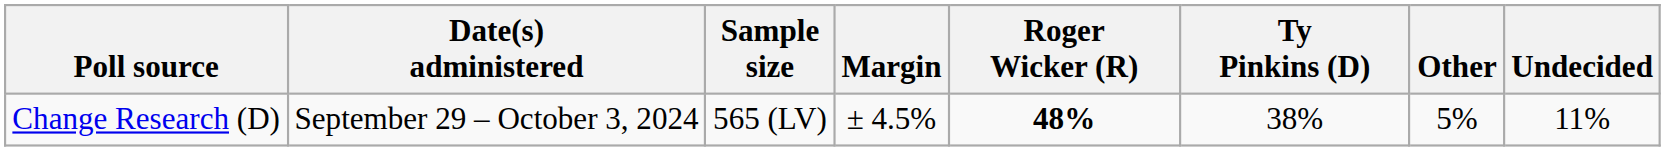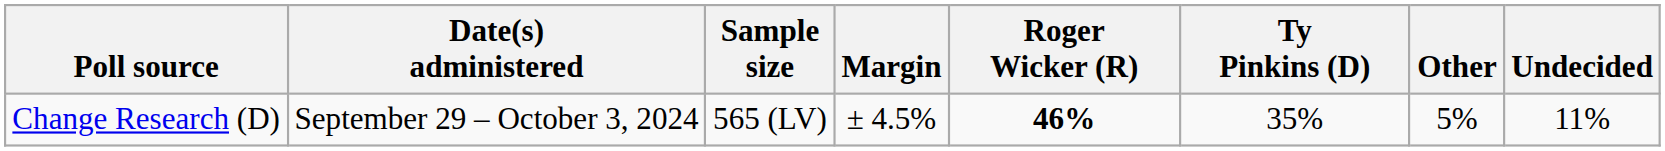Change Research (D) | Roger Wicker (R): 48% -> 46%
Change Research (D) | Ty Pinkins (D): 38% -> 35%
